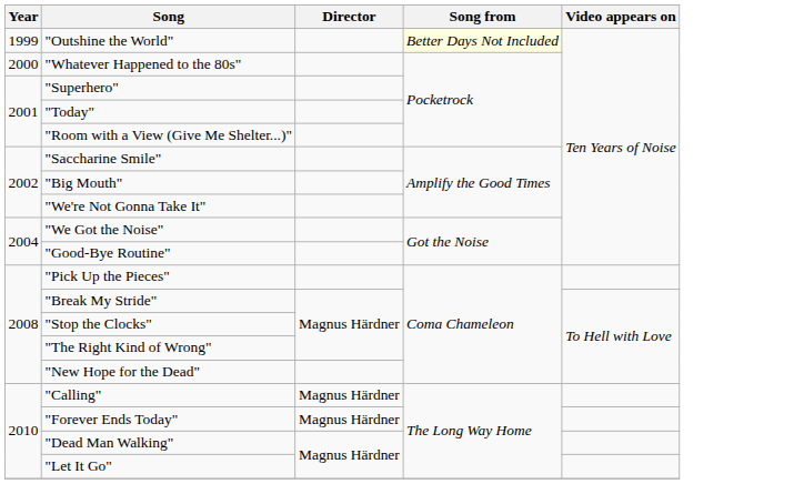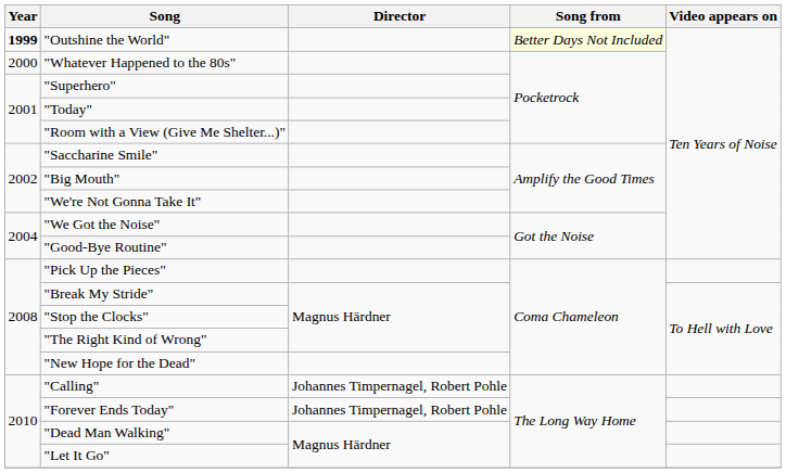"Outshine the World" | Year: normal -> bold
"Calling" | Director: Magnus Härdner -> Johannes Timpernagel, Robert Pohle
"Forever Ends Today" | Director: Magnus Härdner -> Johannes Timpernagel, Robert Pohle
